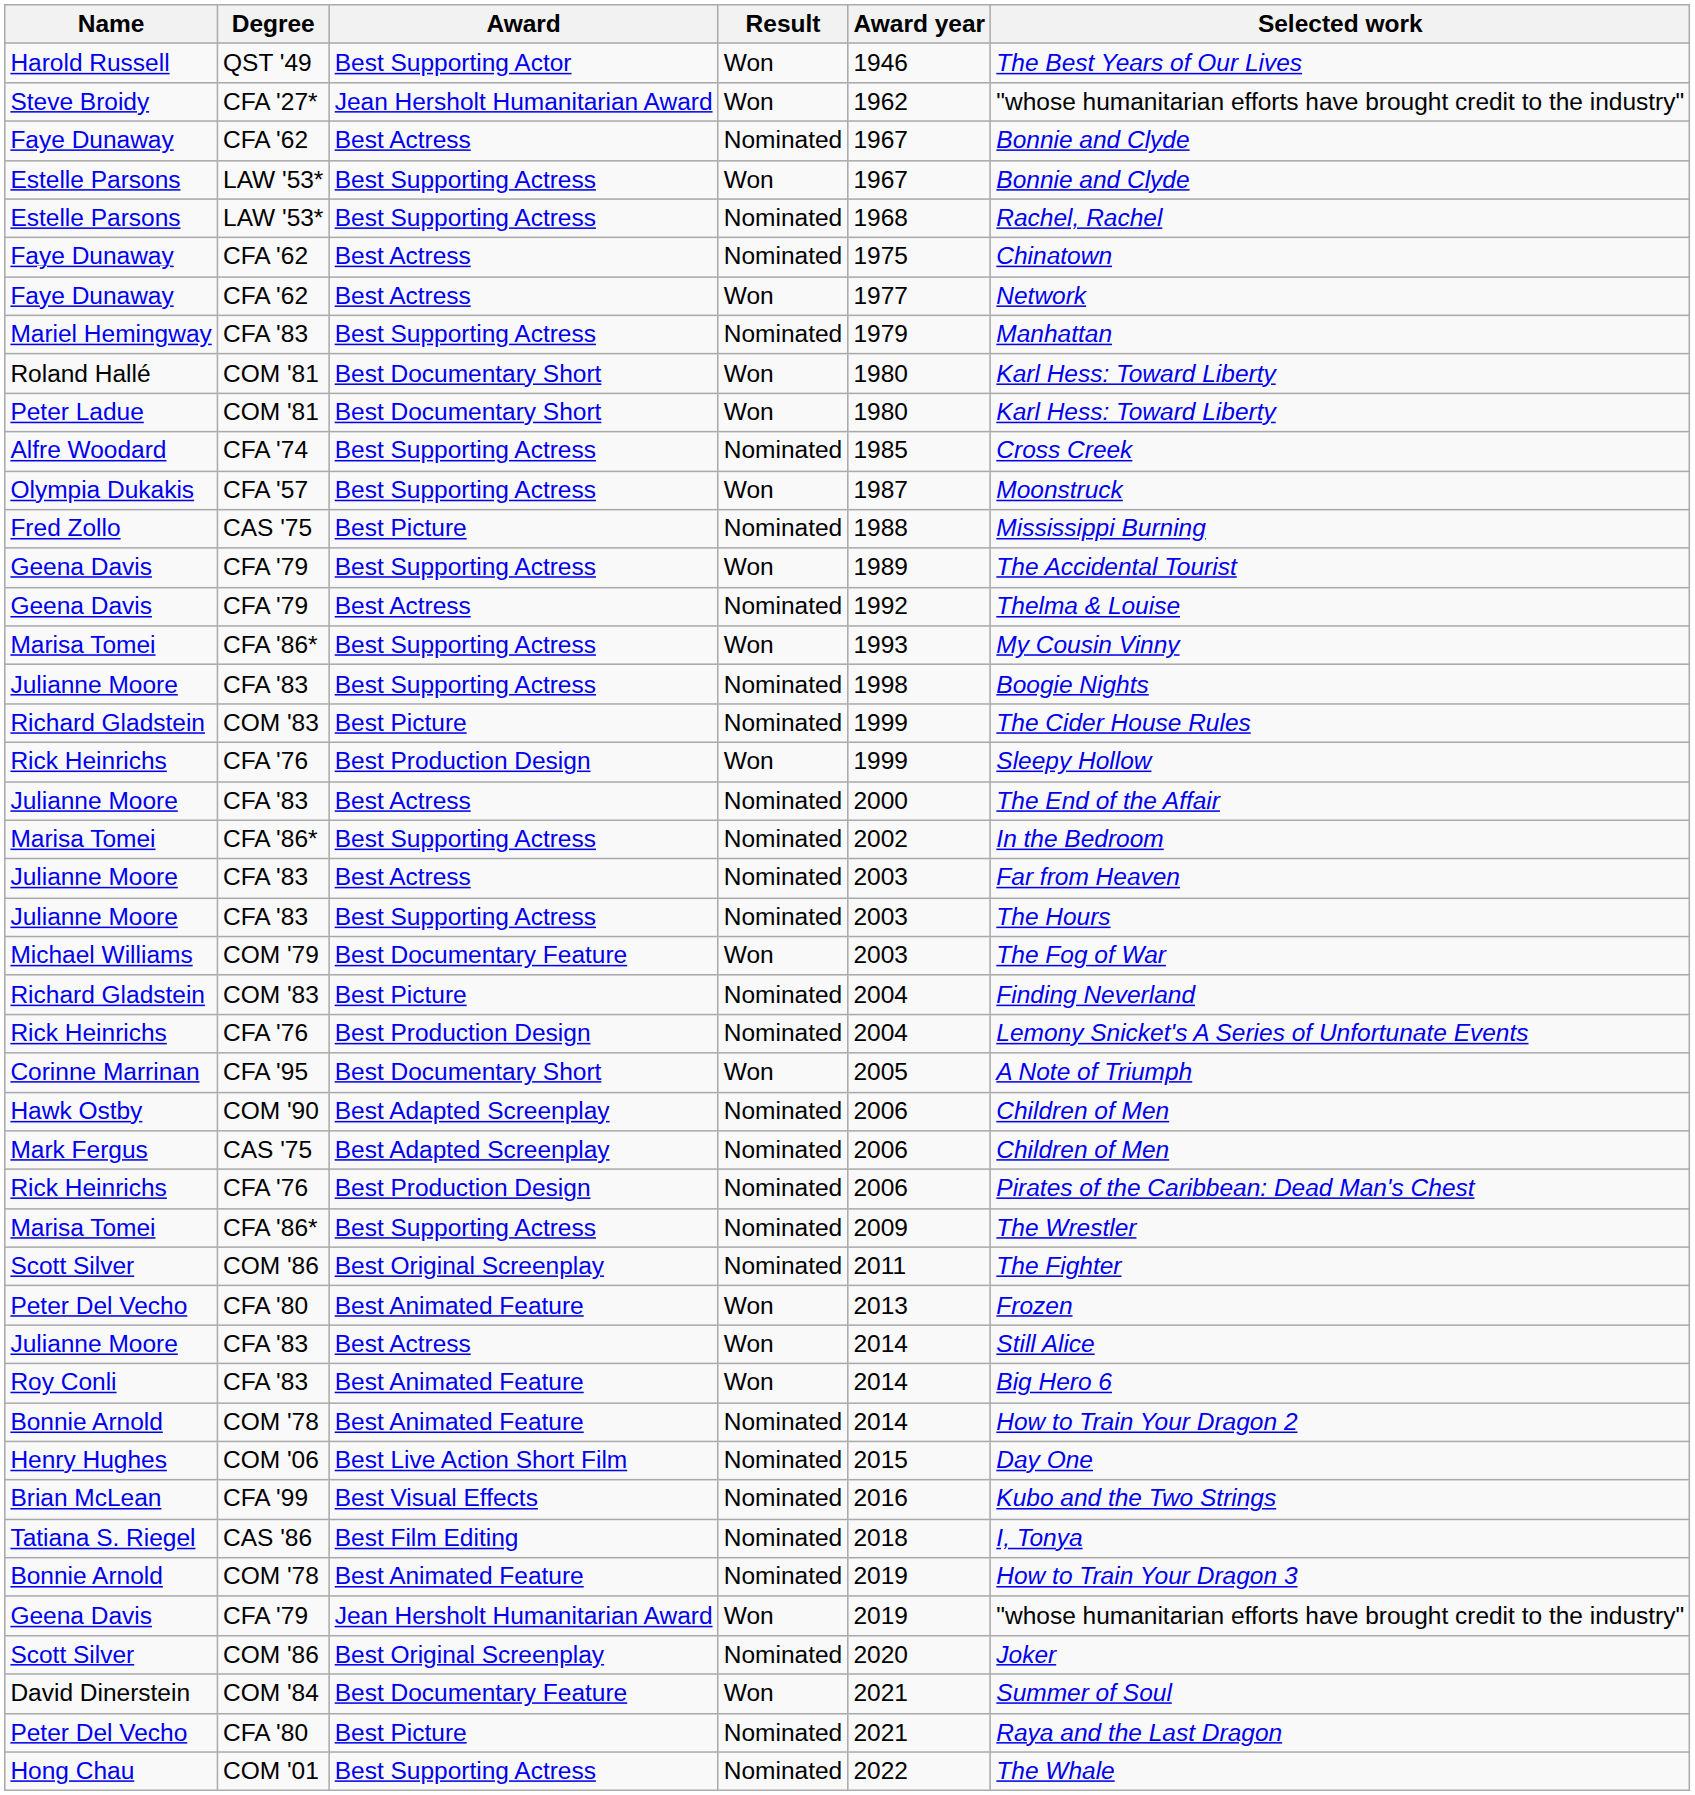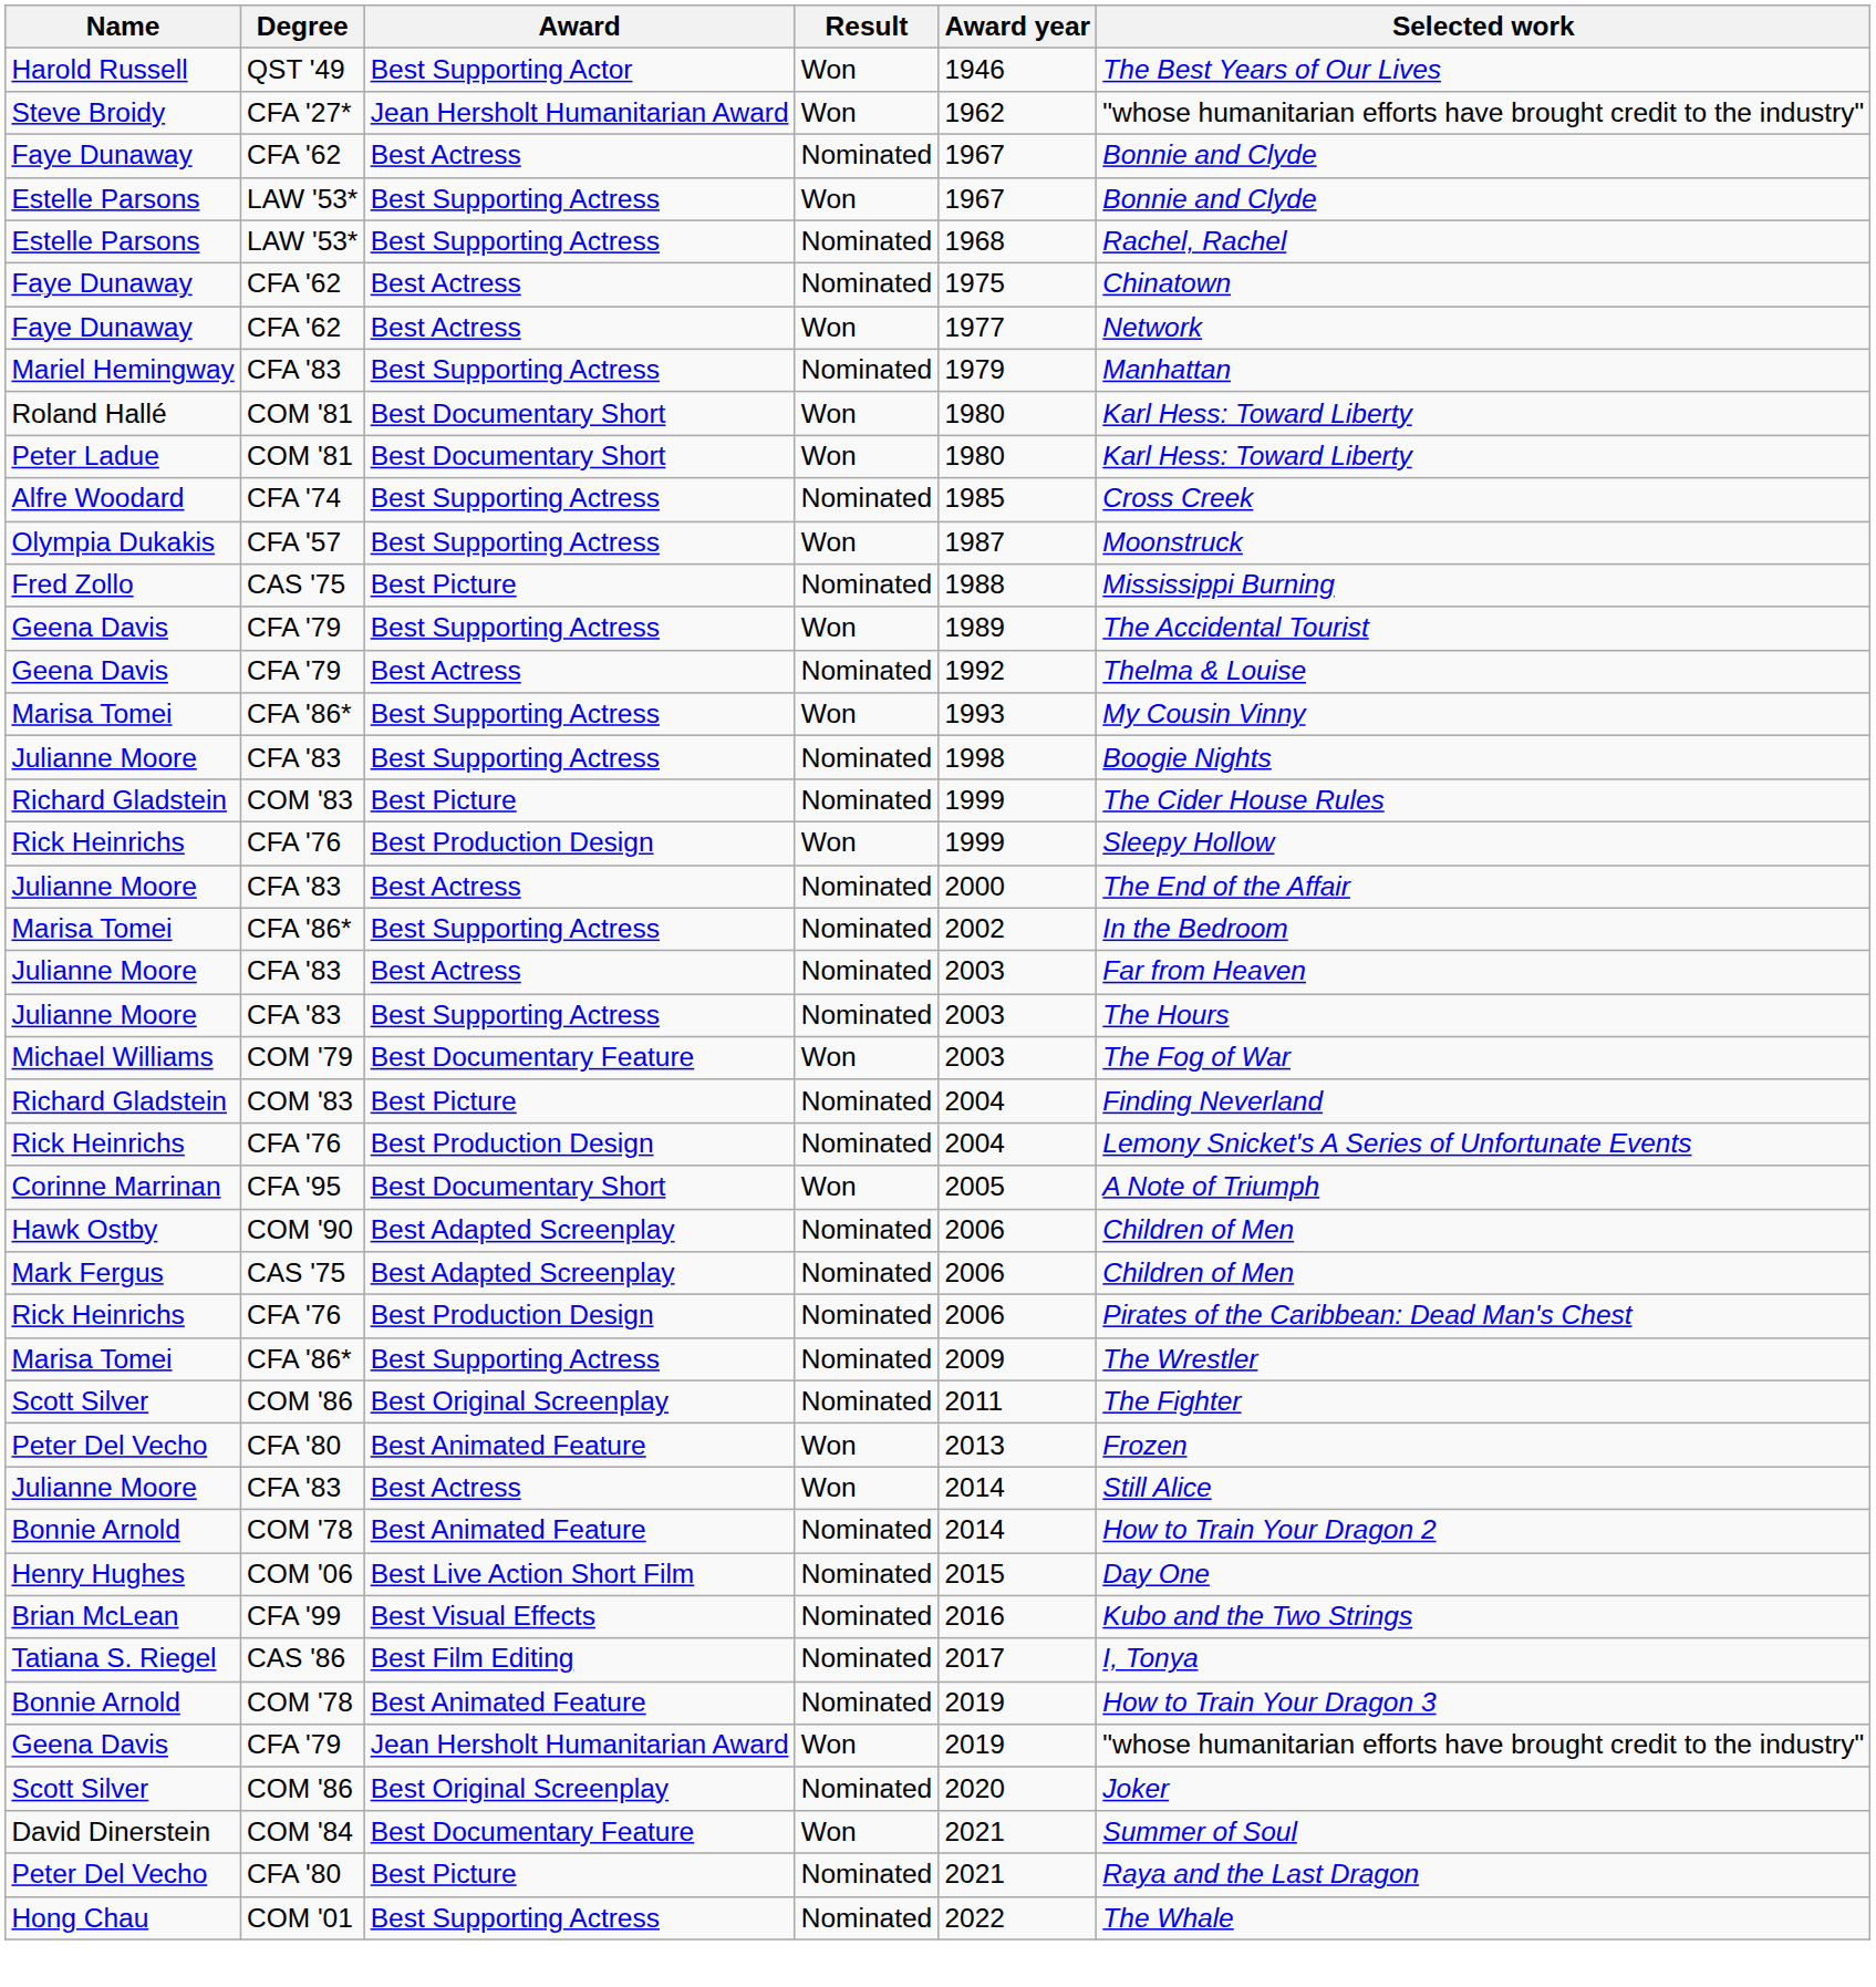- row: Roy Conli | CFA '83 | Best Animated Feature | Won | 2014 | Big Hero 6
Tatiana S. Riegel | Award year: 2018 -> 2017
